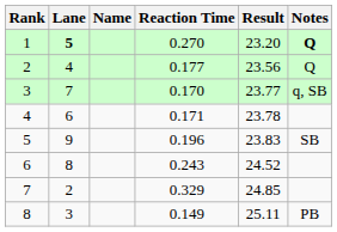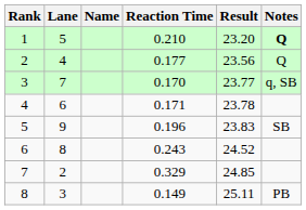1 | Lane: bold -> normal
1 | Reaction Time: 0.270 -> 0.210
